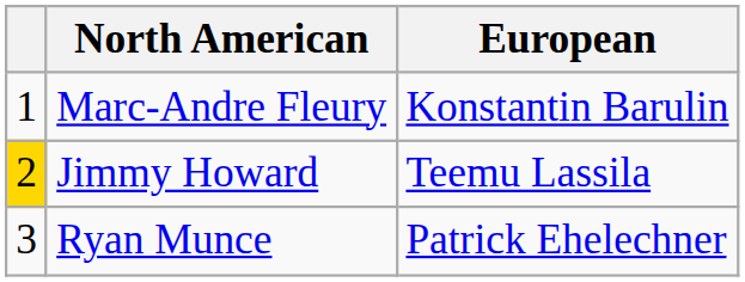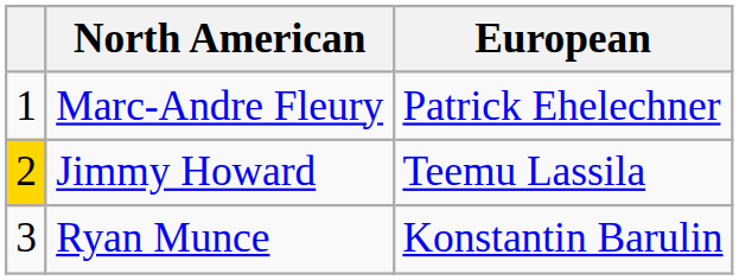Marc-Andre Fleury | European: Konstantin Barulin -> Patrick Ehelechner
Ryan Munce | European: Patrick Ehelechner -> Konstantin Barulin
